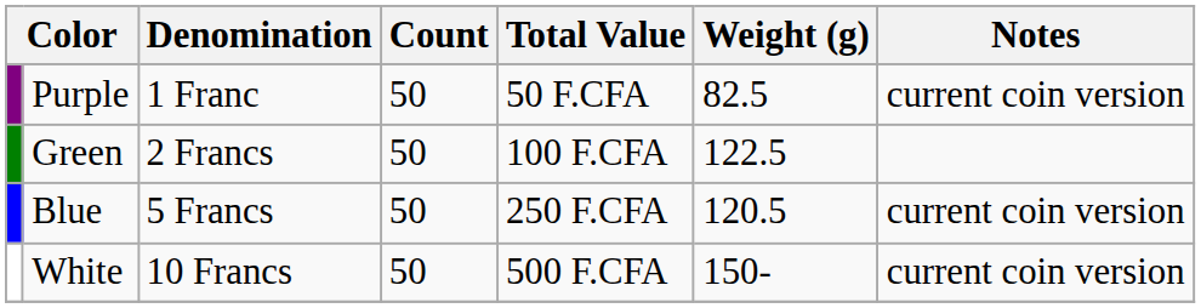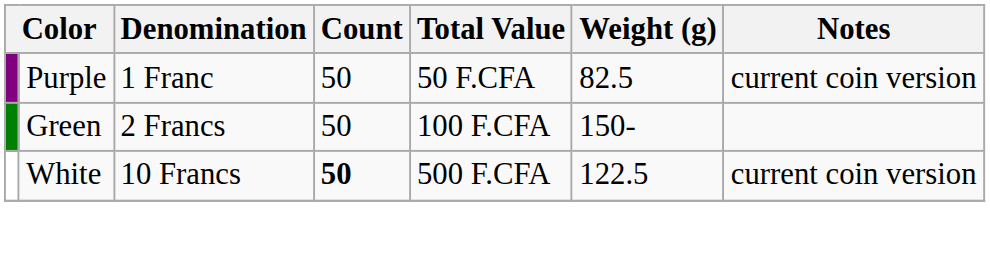Green | Weight (g): 122.5 -> 150-
- row: Blue | 5 Francs | 50 | 250 F.CFA | 120.5 | current coin version
White | Count: normal -> bold
White | Weight (g): 150- -> 122.5
